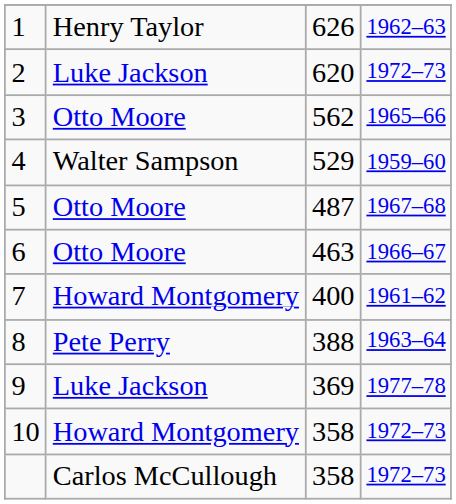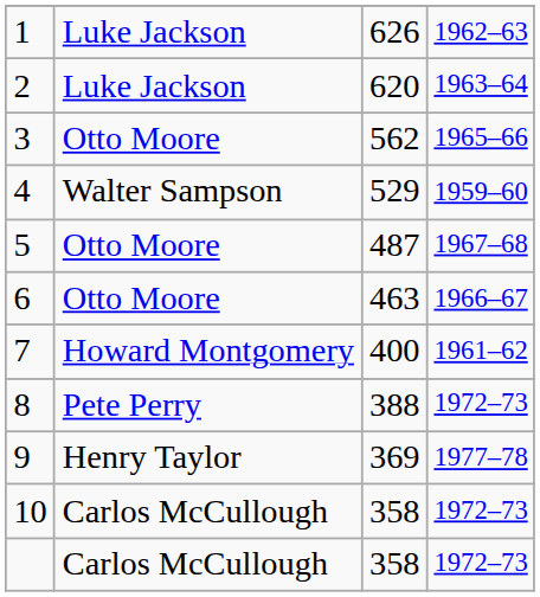1 | column 2: Henry Taylor -> Luke Jackson
2 | column 4: 1972–73 -> 1963–64
8 | column 4: 1963–64 -> 1972–73
9 | column 2: Luke Jackson -> Henry Taylor
10 | column 2: Howard Montgomery -> Carlos McCullough
